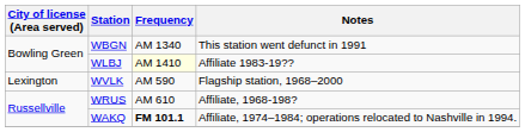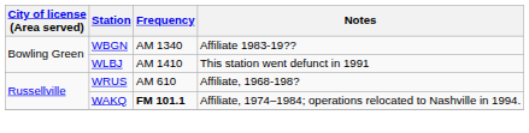WBGN | Notes: This station went defunct in 1991 -> Affiliate 1983-19??
WLBJ | Frequency: lightyellow background -> no background
WLBJ | Notes: Affiliate 1983-19?? -> This station went defunct in 1991
- row: Lexington | WVLK | AM 590 | Flagship station, 1968–2000
